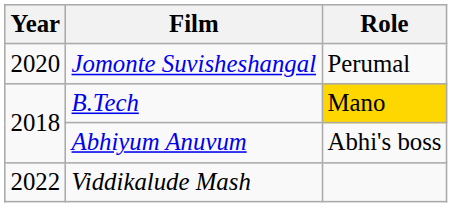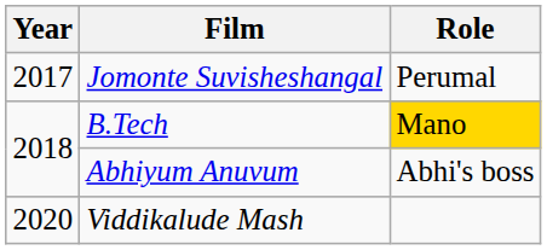Jomonte Suvisheshangal | Year: 2020 -> 2017
Viddikalude Mash | Year: 2022 -> 2020
